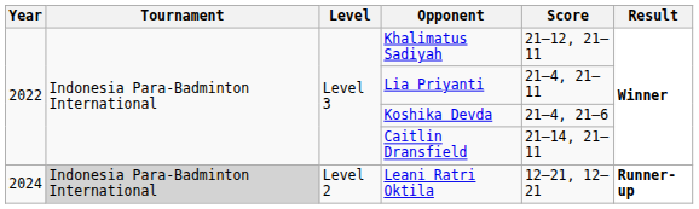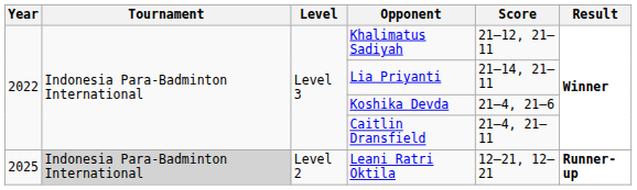Lia Priyanti | Score: 21–4, 21–11 -> 21–14, 21–11
Caitlin Dransfield | Score: 21–14, 21–11 -> 21–4, 21–11
Leani Ratri Oktila | Year: 2024 -> 2025
